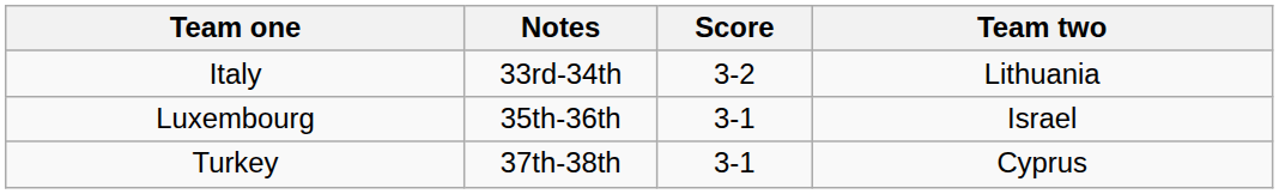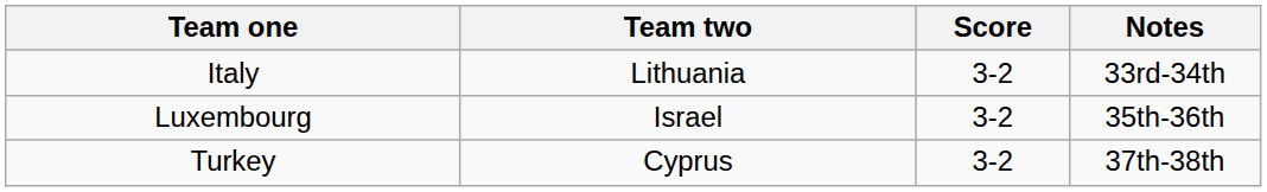columns swapped: Team two <-> Notes
Luxembourg | Score: 3-1 -> 3-2
Turkey | Score: 3-1 -> 3-2
